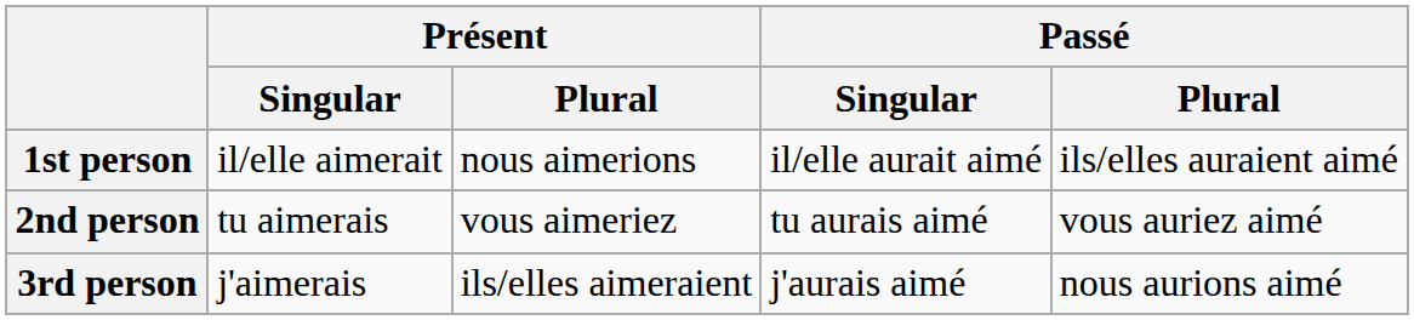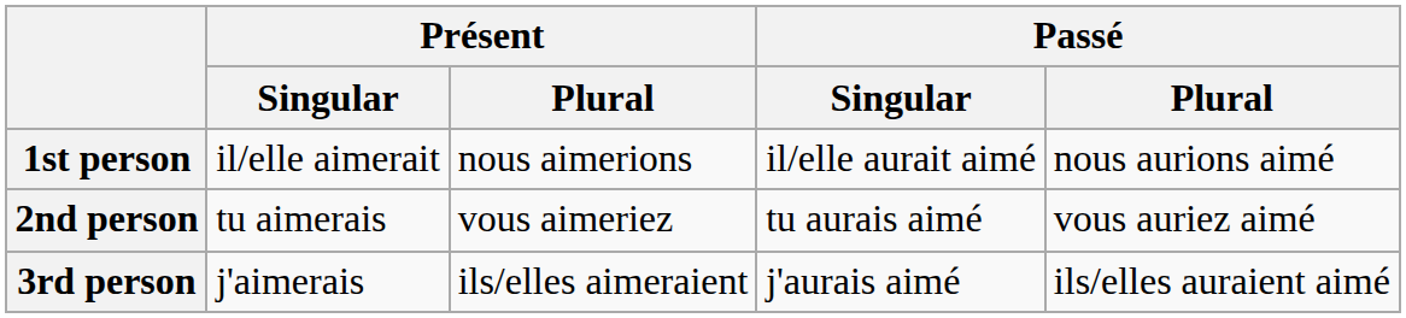1st person | Passé / Plural: ils/elles auraient aimé -> nous aurions aimé
3rd person | Passé / Plural: nous aurions aimé -> ils/elles auraient aimé
